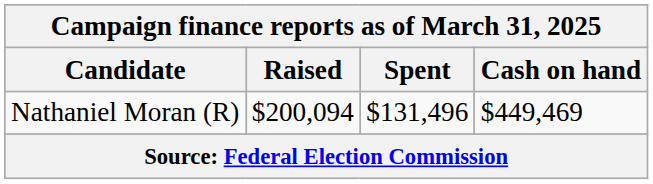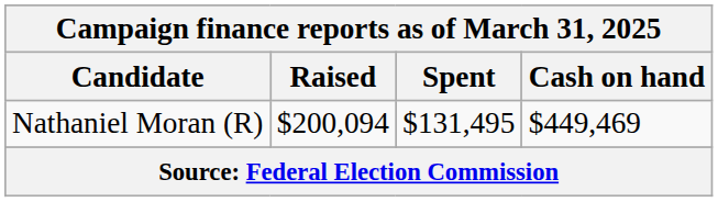Nathaniel Moran (R) | Spent: $131,496 -> $131,495
